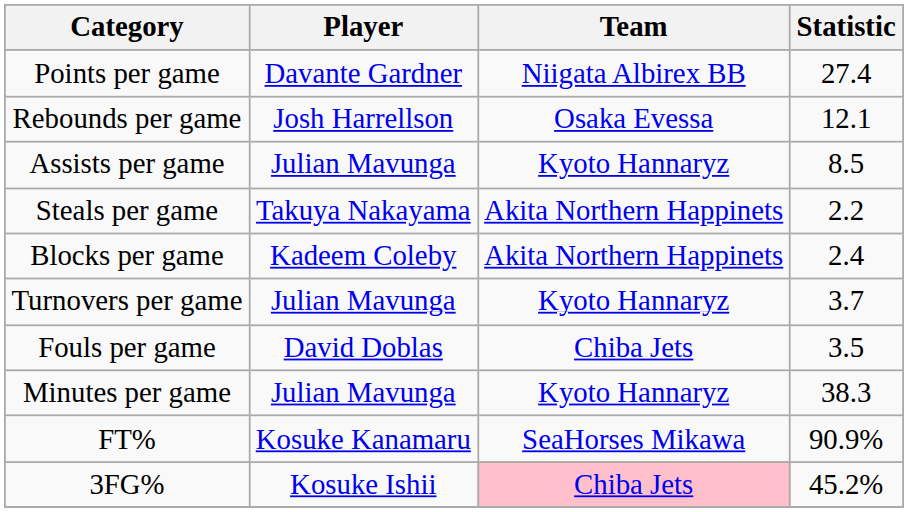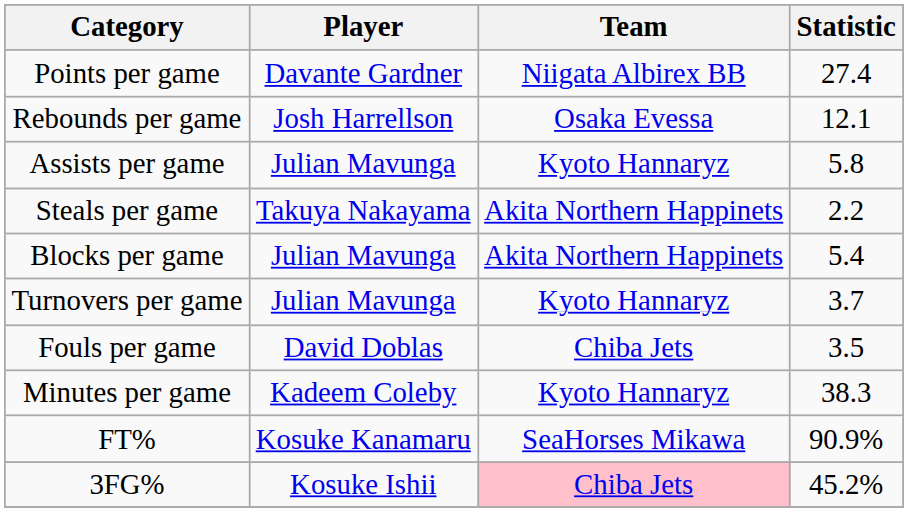Assists per game | Statistic: 8.5 -> 5.8
Blocks per game | Player: Kadeem Coleby -> Julian Mavunga
Blocks per game | Statistic: 2.4 -> 5.4
Minutes per game | Player: Julian Mavunga -> Kadeem Coleby
